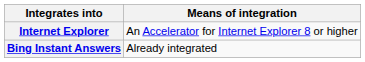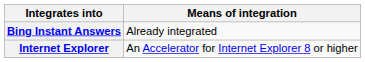rows swapped: Bing Instant Answers <-> Internet Explorer
